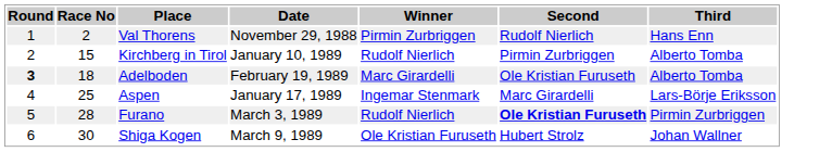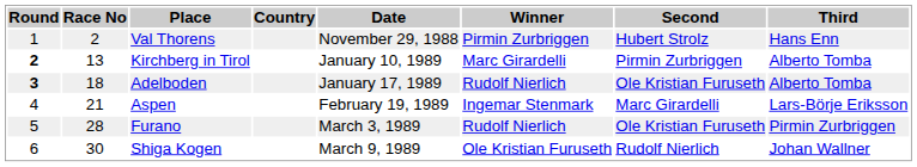+ column: Country
Val Thorens | Second: Rudolf Nierlich -> Hubert Strolz
Kirchberg in Tirol | Round: normal -> bold
Kirchberg in Tirol | Race No: 15 -> 13
Kirchberg in Tirol | Winner: Rudolf Nierlich -> Marc Girardelli
Adelboden | Date: February 19, 1989 -> January 17, 1989
Adelboden | Winner: Marc Girardelli -> Rudolf Nierlich
Aspen | Race No: 25 -> 21
Aspen | Date: January 17, 1989 -> February 19, 1989
Furano | Second: bold -> normal
Shiga Kogen | Second: Hubert Strolz -> Rudolf Nierlich
